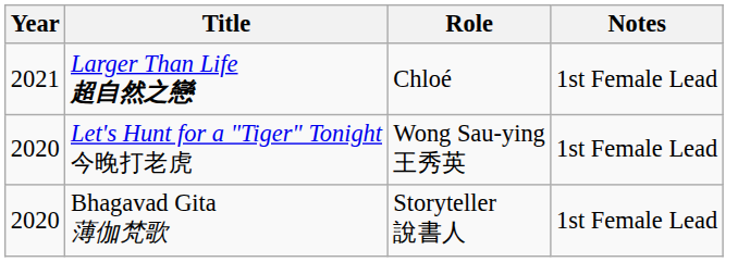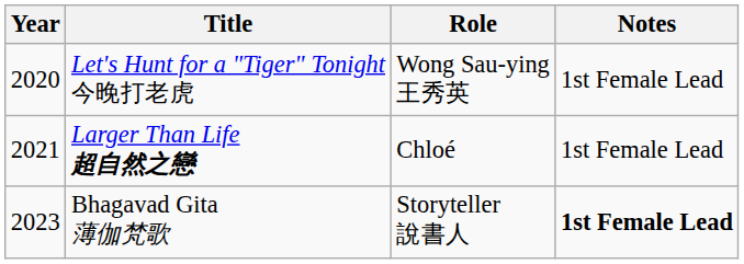rows swapped: Let's Hunt for a "Tiger" Tonight 今晚打老虎 <-> Larger Than Life 超自然之戀
Bhagavad Gita 薄伽梵歌 | Year: 2020 -> 2023
Bhagavad Gita 薄伽梵歌 | Notes: normal -> bold
